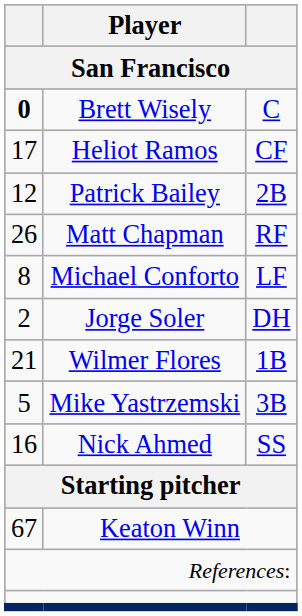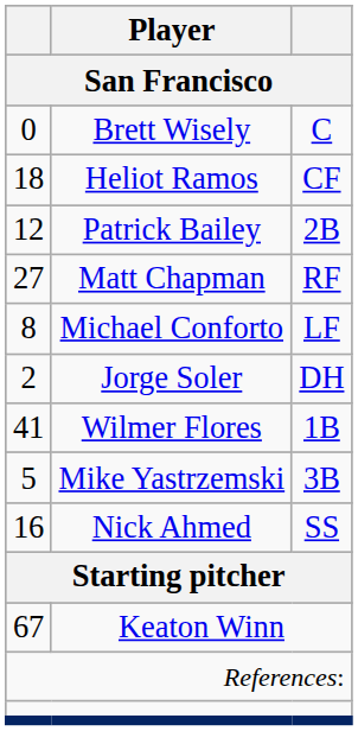Brett Wisely | column 1: bold -> normal
Heliot Ramos | column 1: 17 -> 18
Matt Chapman | column 1: 26 -> 27
Wilmer Flores | column 1: 21 -> 41
